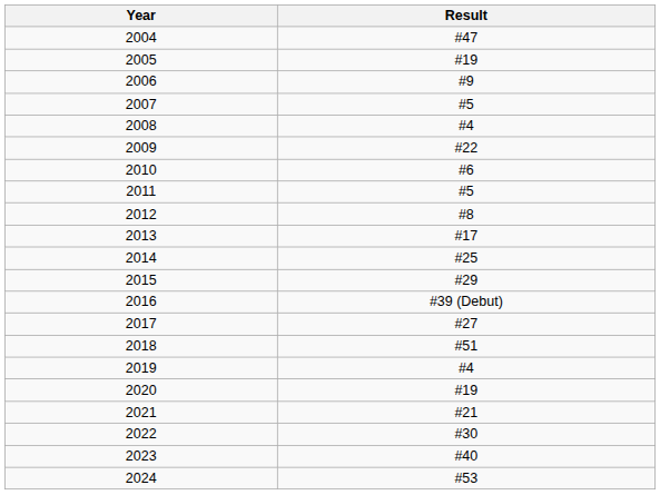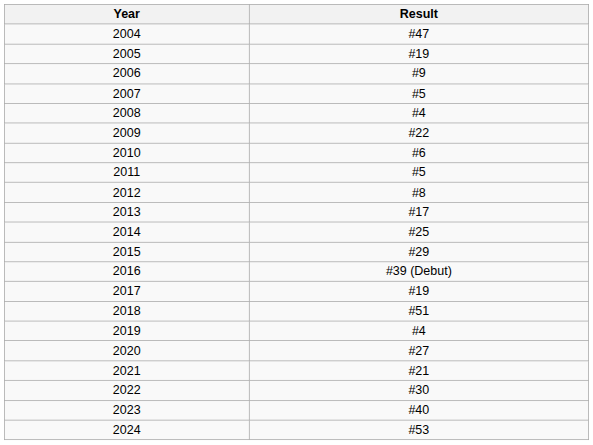2017 | Result: #27 -> #19
2020 | Result: #19 -> #27
